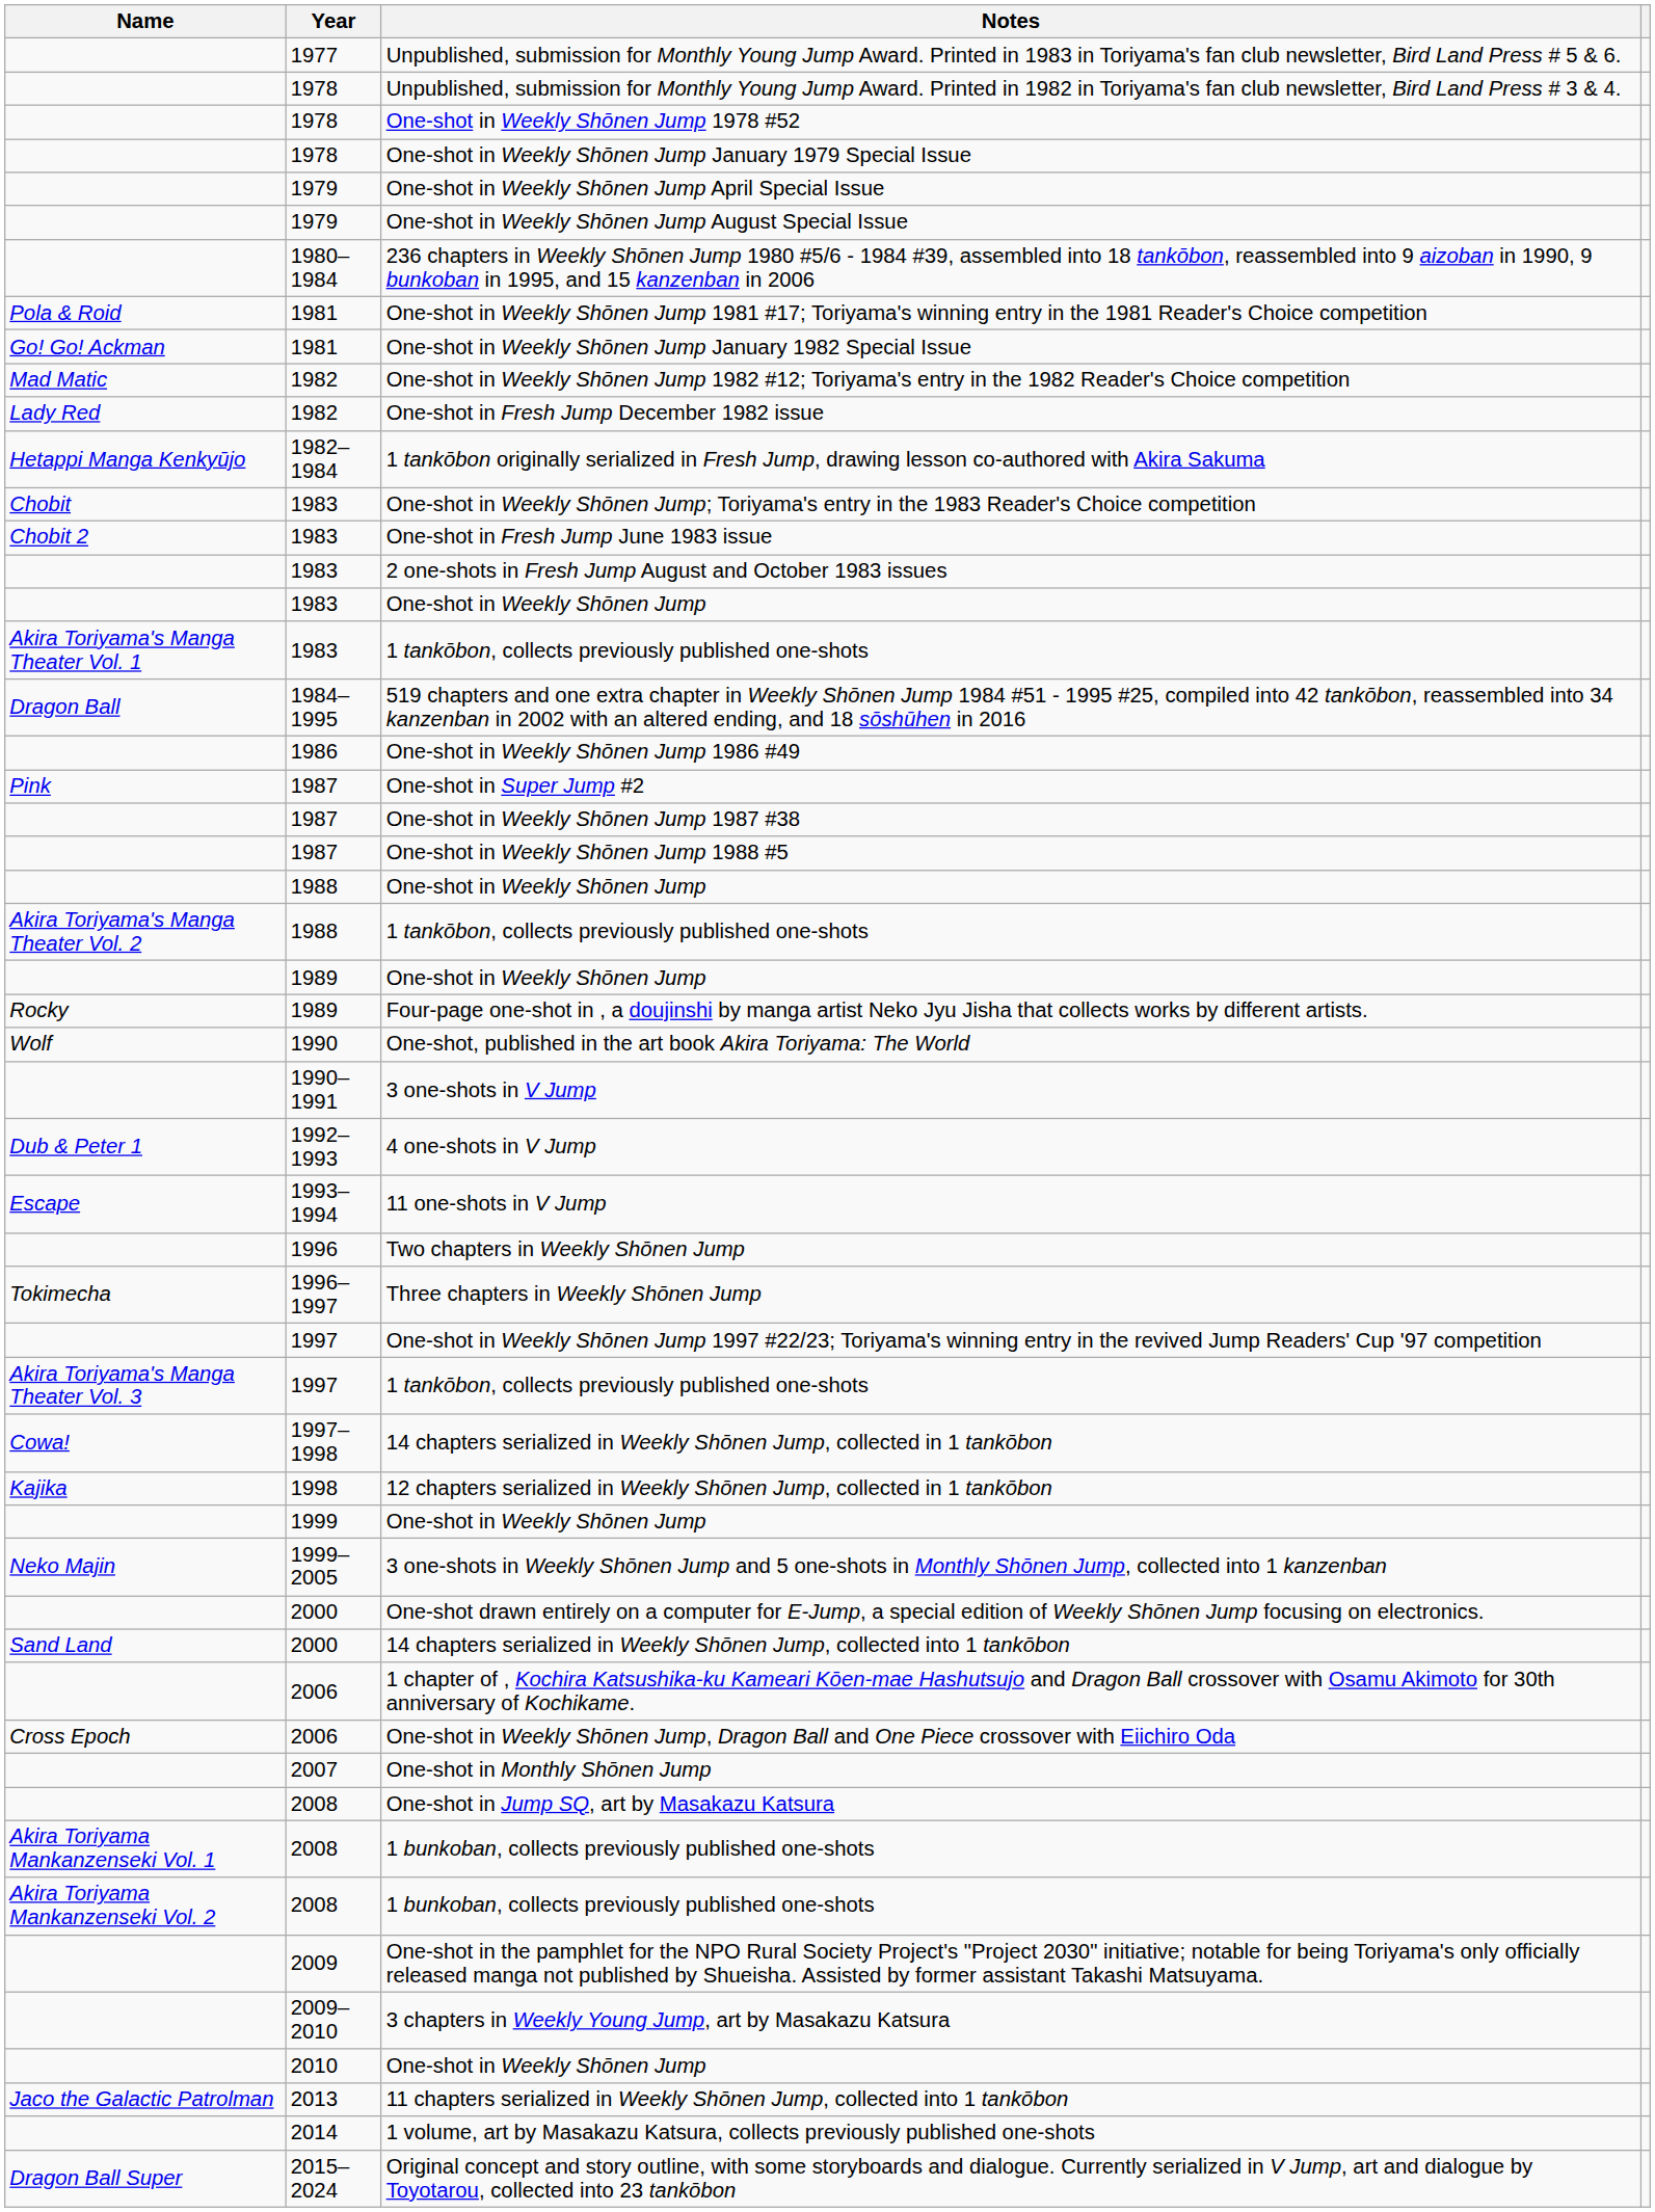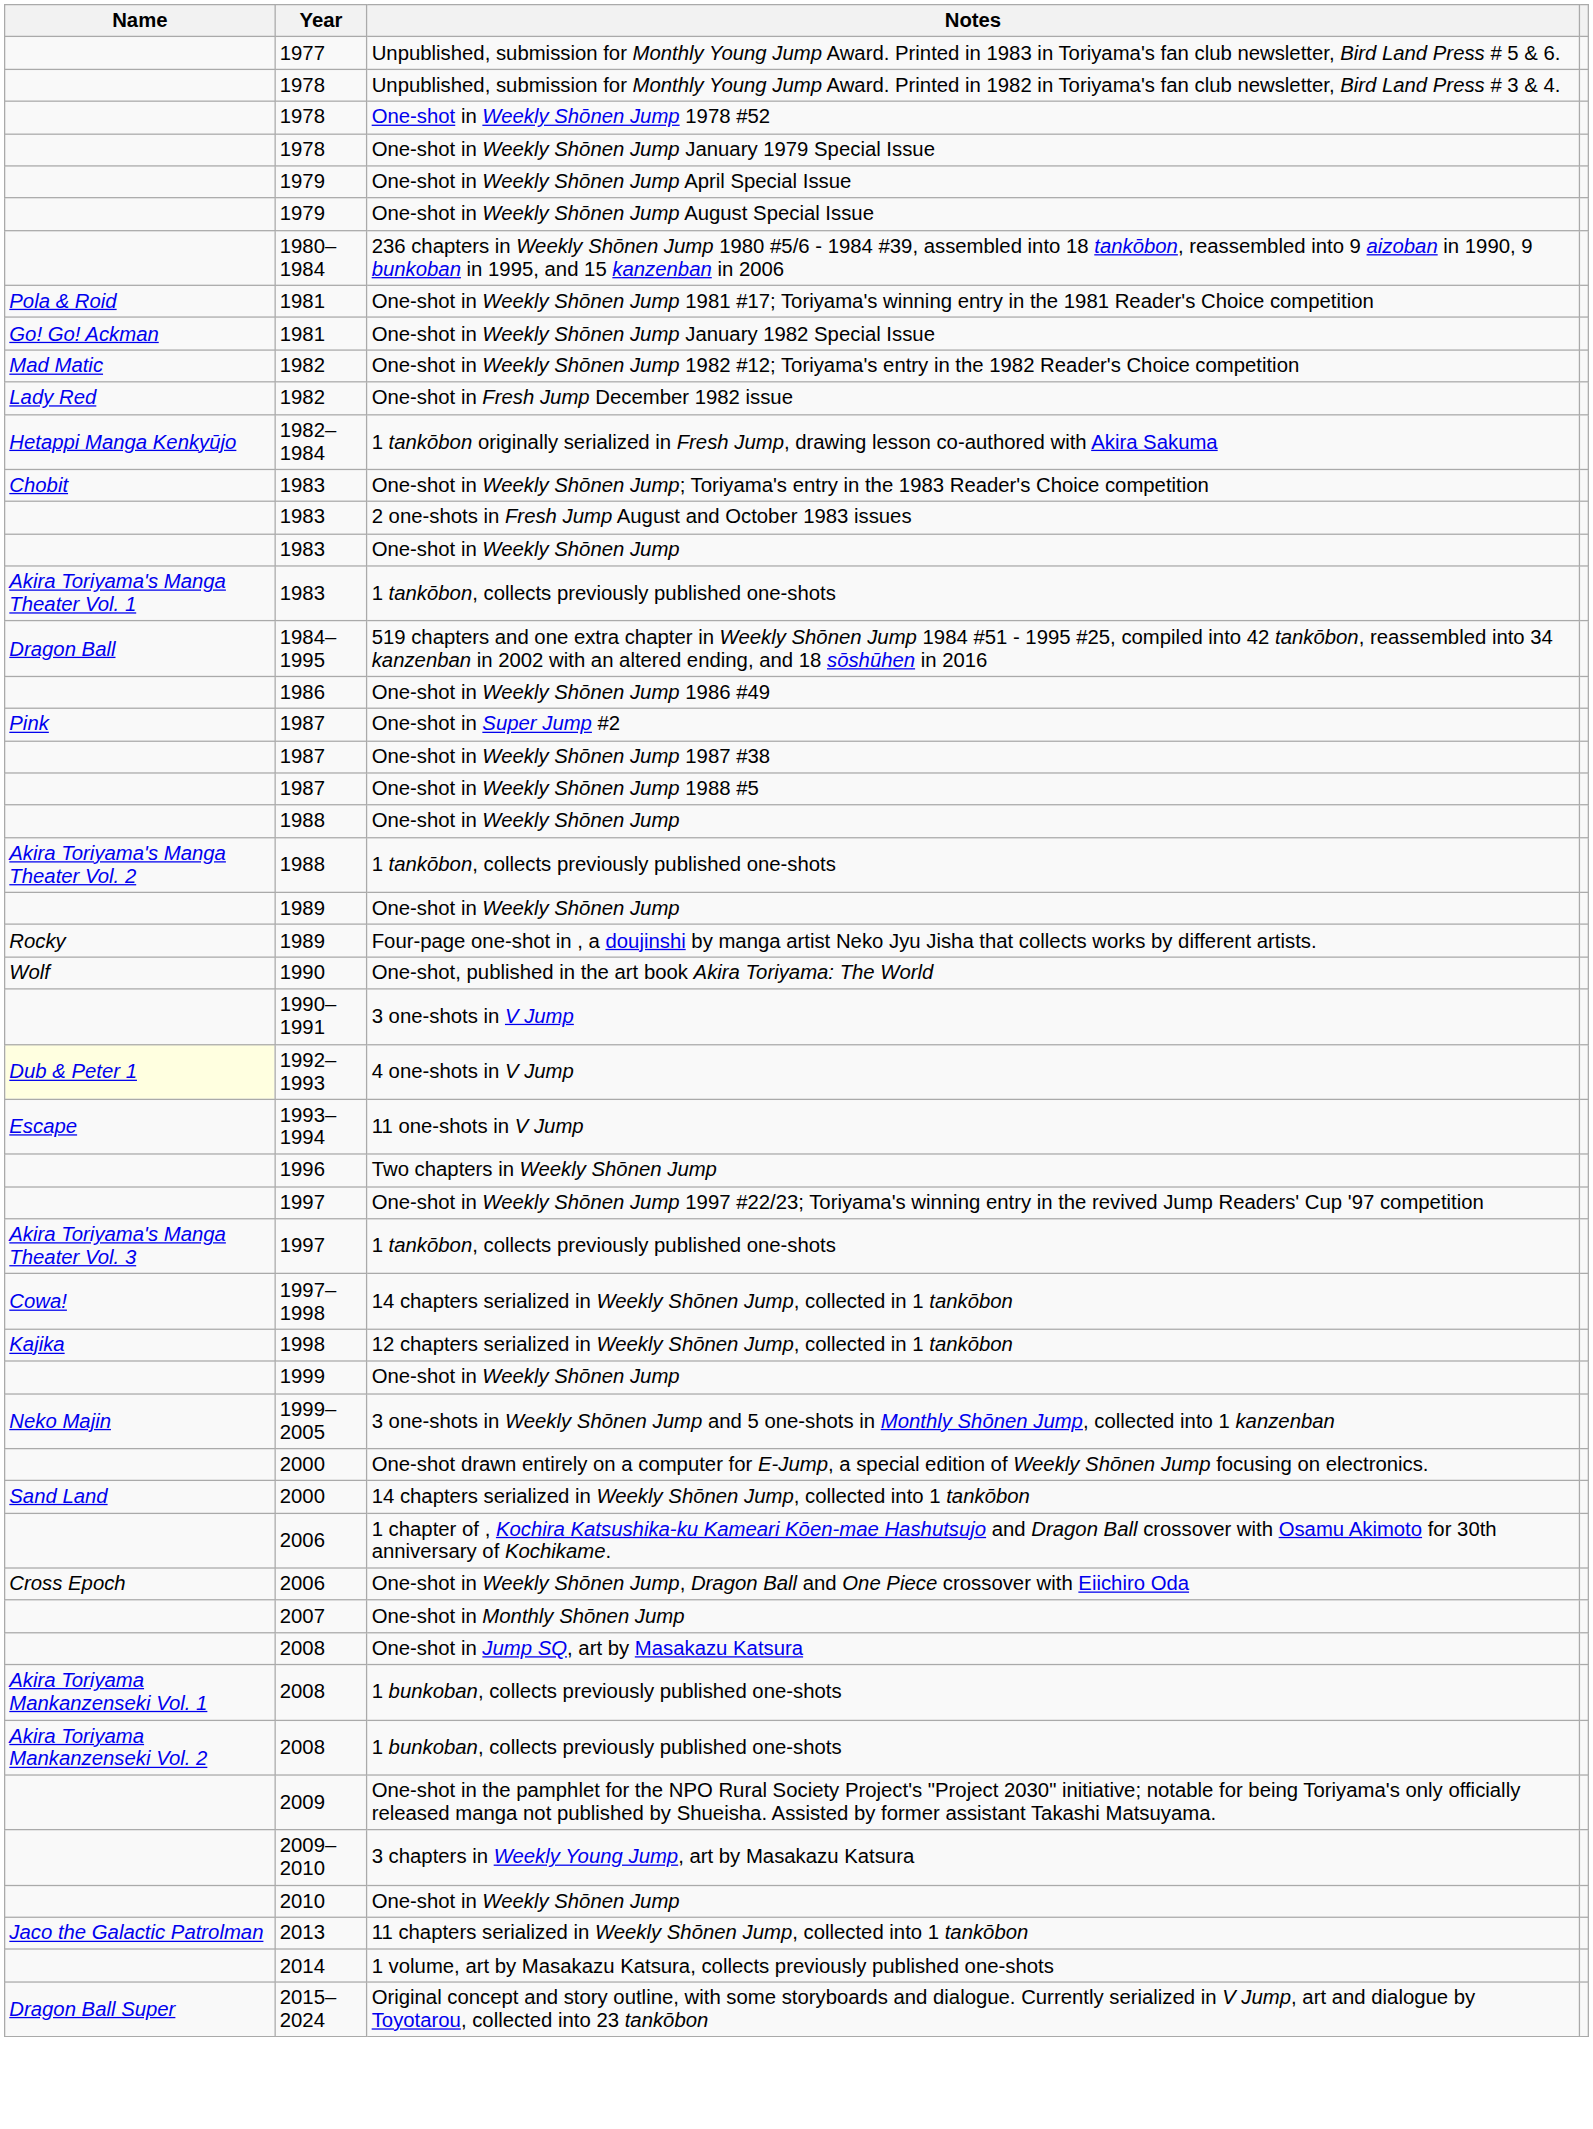- row: Chobit 2 | 1983 | One-shot in Fresh Jump June 1983 issue
4 one-shots in V Jump | Name: no background -> lightyellow background
- row: Tokimecha | 1996–1997 | Three chapters in Weekly Shōnen Jump
